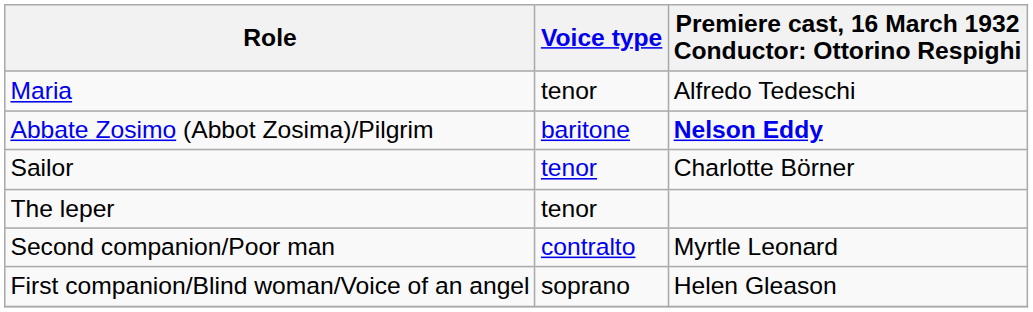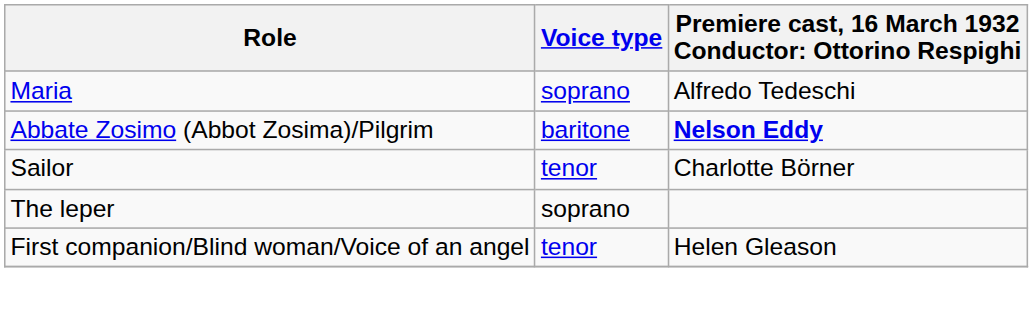Maria | Voice type: tenor -> soprano
The leper | Voice type: tenor -> soprano
- row: Second companion/Poor man | contralto | Myrtle Leonard
First companion/Blind woman/Voice of an angel | Voice type: soprano -> tenor
